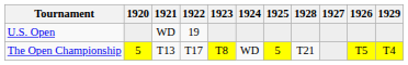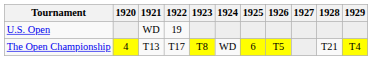columns swapped: 1926 <-> 1928
The Open Championship | 1920: 5 -> 4
The Open Championship | 1925: 5 -> 6
